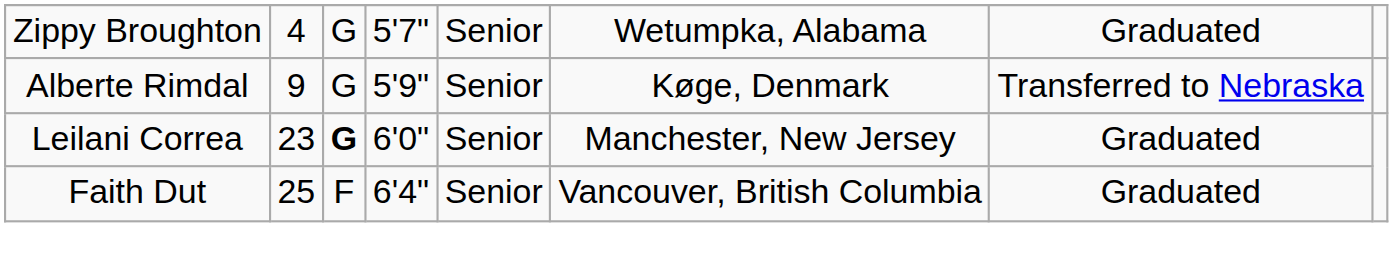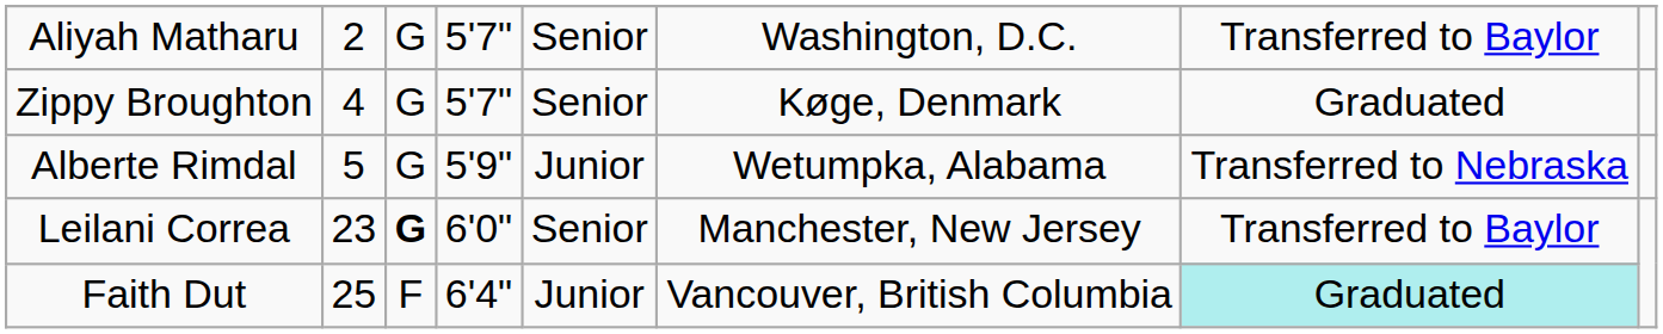+ row: Aliyah Matharu | 2 | G | 5'7" | Senior | Washington, D.C. | Transferred to Baylor
Zippy Broughton | column 6: Wetumpka, Alabama -> Køge, Denmark
Alberte Rimdal | column 2: 9 -> 5
Alberte Rimdal | column 5: Senior -> Junior
Alberte Rimdal | column 6: Køge, Denmark -> Wetumpka, Alabama
Leilani Correa | column 7: Graduated -> Transferred to Baylor
Faith Dut | column 5: Senior -> Junior
Faith Dut | column 7: no background -> paleturquoise background
